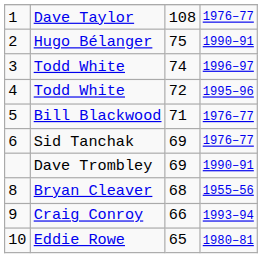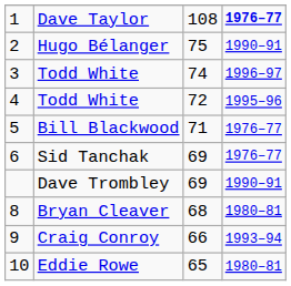Dave Taylor | column 4: normal -> bold
Bryan Cleaver | column 4: 1955–56 -> 1980–81
